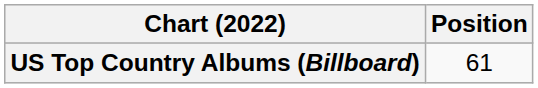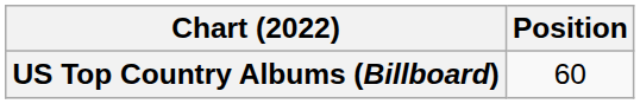US Top Country Albums (Billboard) | Position: 61 -> 60
